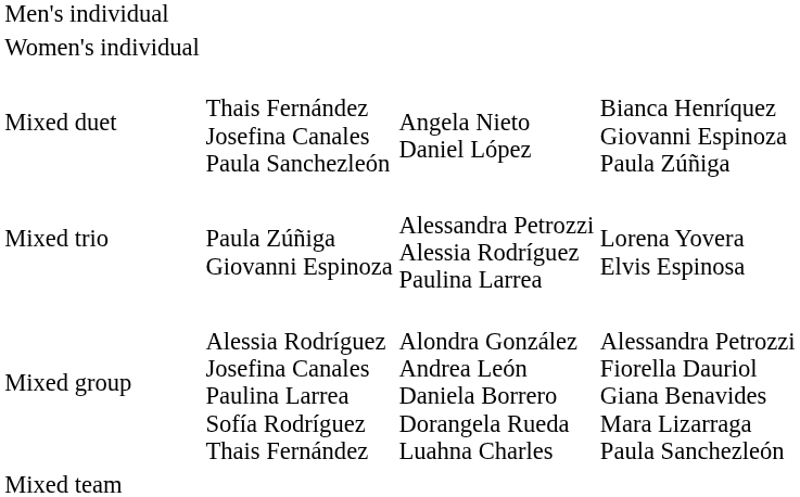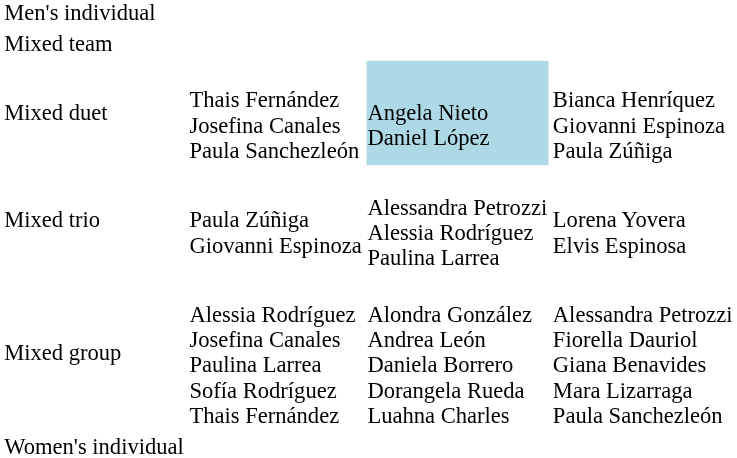rows swapped: Women's individual <-> Mixed team
Mixed duet | column 3: no background -> lightblue background
